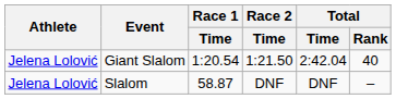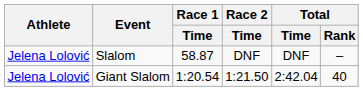rows swapped: Giant Slalom <-> Slalom
